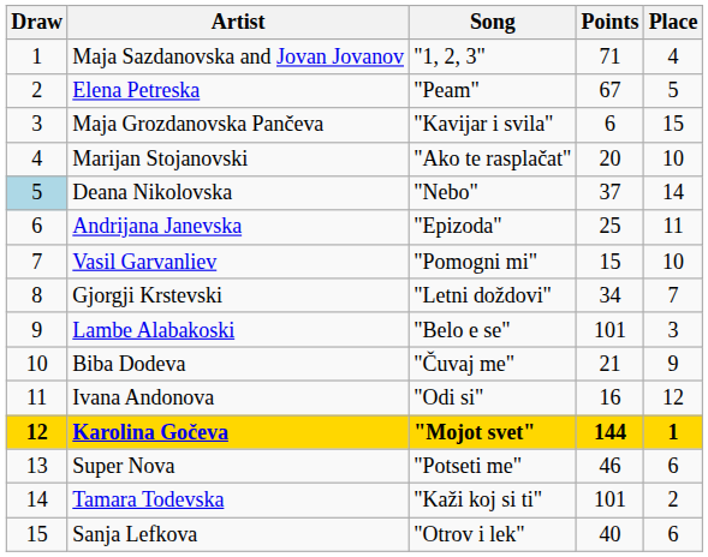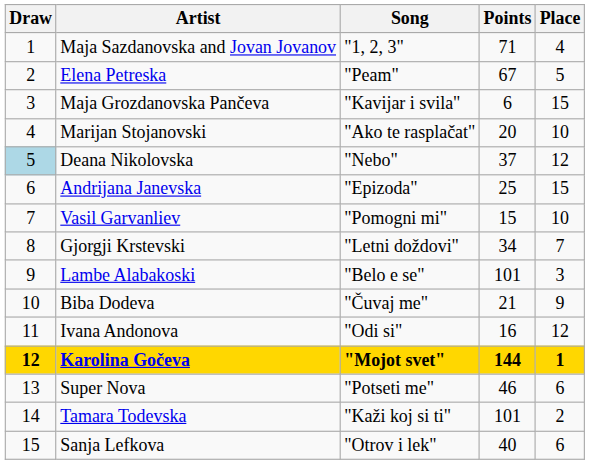Deana Nikolovska | Place: 14 -> 12
Andrijana Janevska | Place: 11 -> 15
